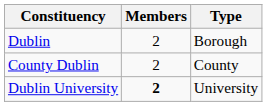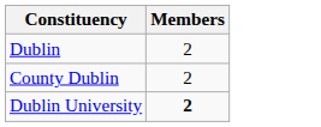- column: Type | Borough | County | University
